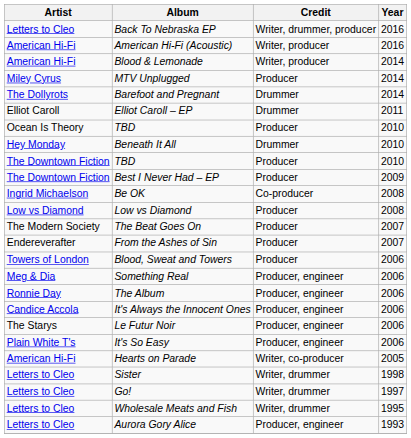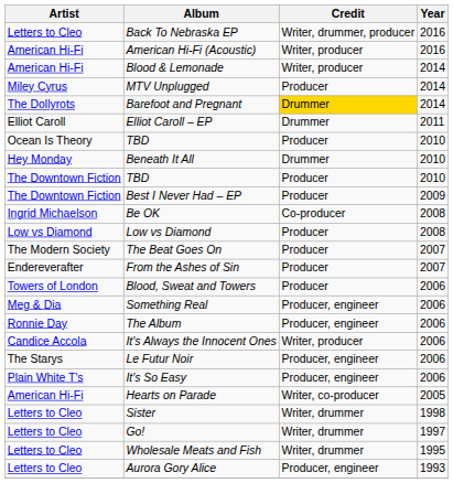Barefoot and Pregnant | Credit: no background -> gold background
It's Always the Innocent Ones | Credit: Producer, engineer -> Writer, producer
